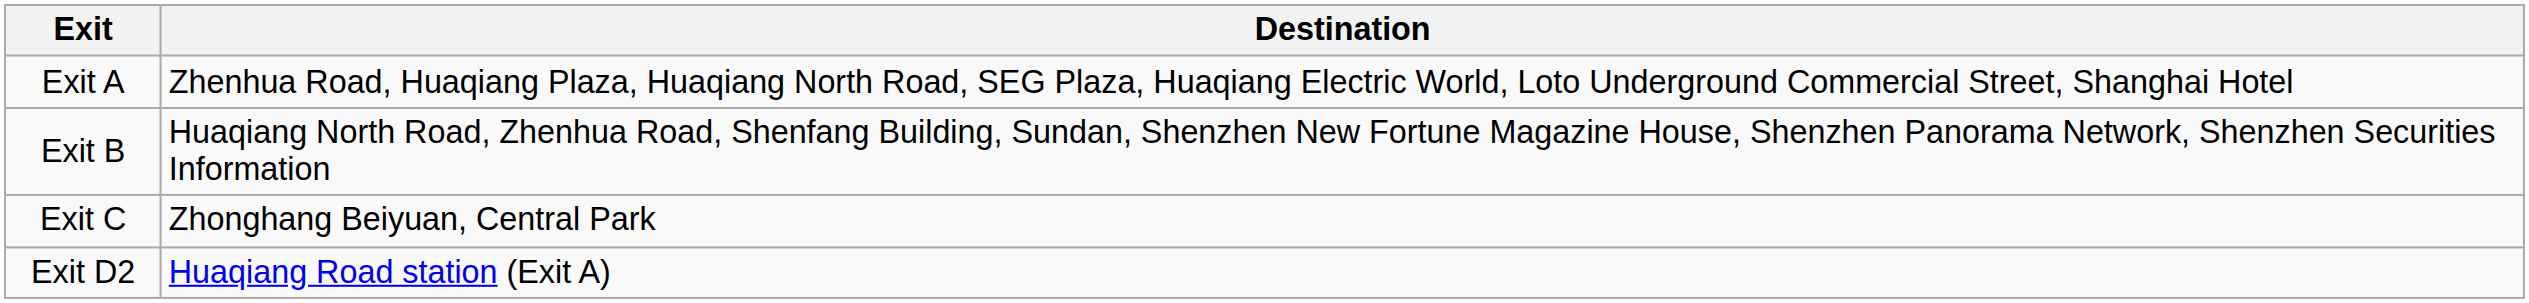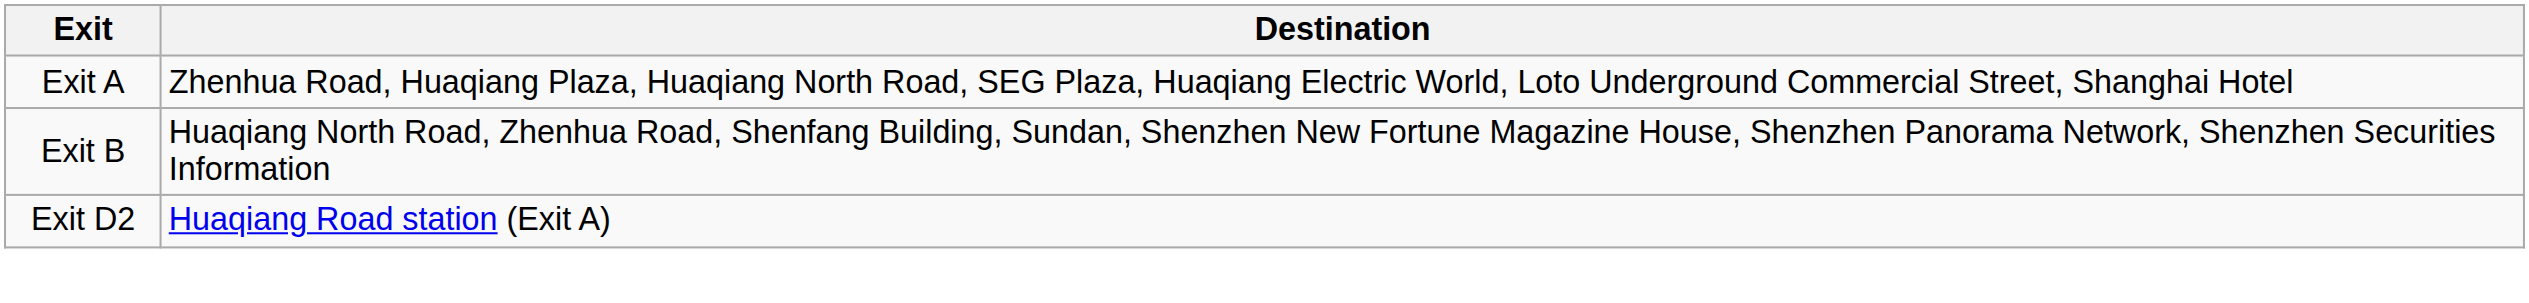- row: Exit C | Zhonghang Beiyuan, Central Park
